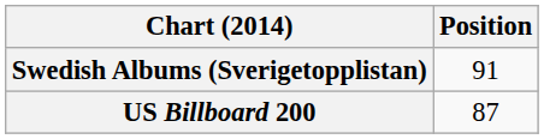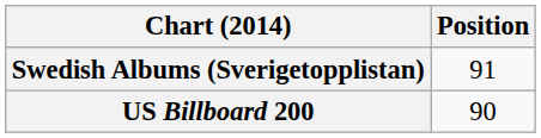US Billboard 200 | Position: 87 -> 90
